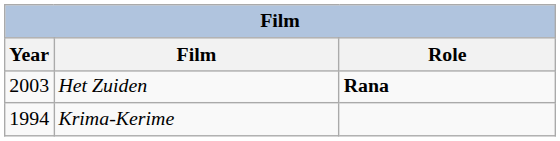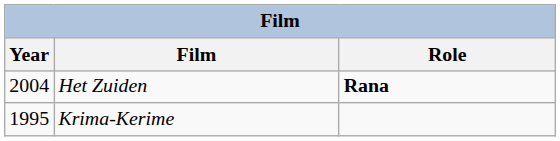Het Zuiden | Year: 2003 -> 2004
Krima-Kerime | Year: 1994 -> 1995
